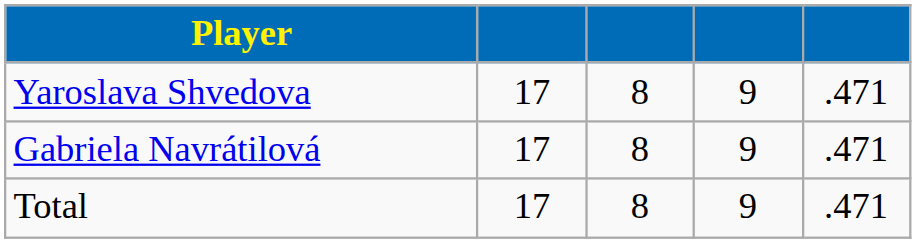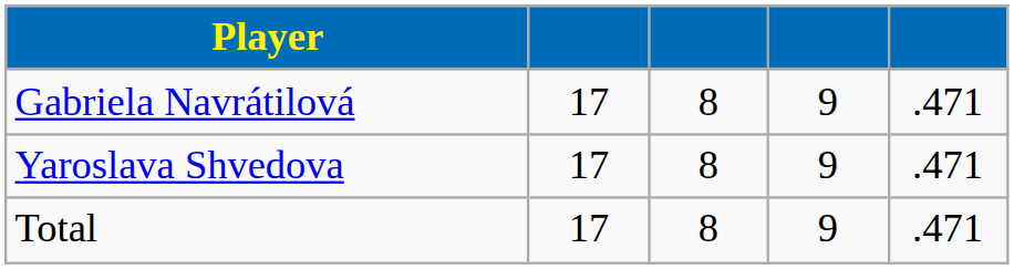rows swapped: Gabriela Navrátilová <-> Yaroslava Shvedova
